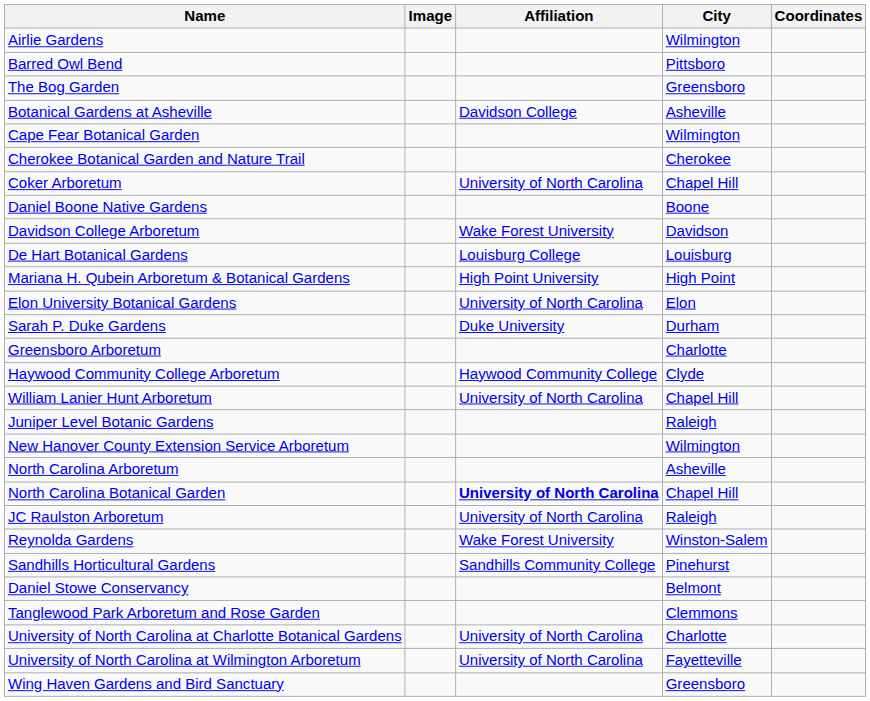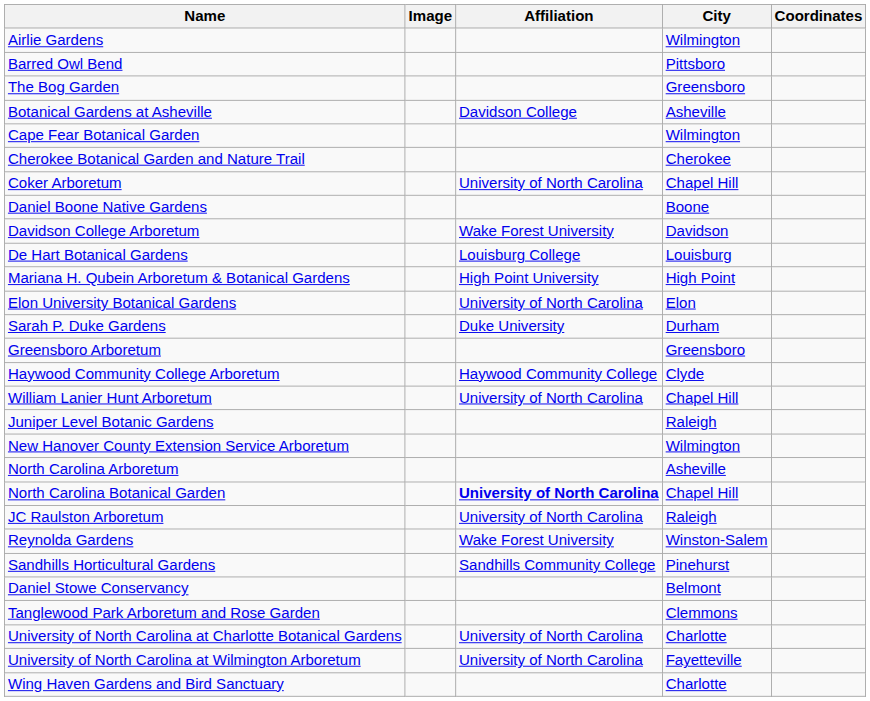Greensboro Arboretum | City: Charlotte -> Greensboro
Wing Haven Gardens and Bird Sanctuary | City: Greensboro -> Charlotte
